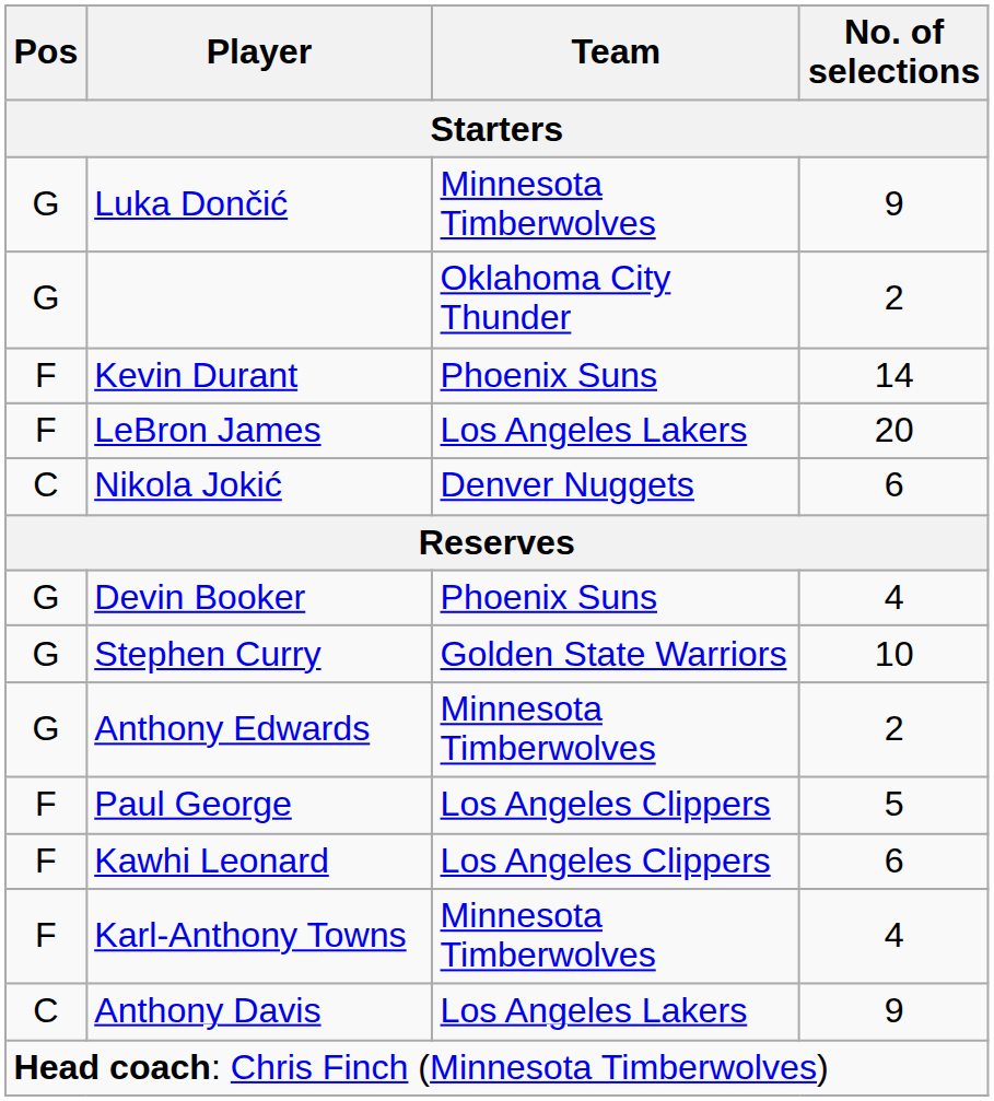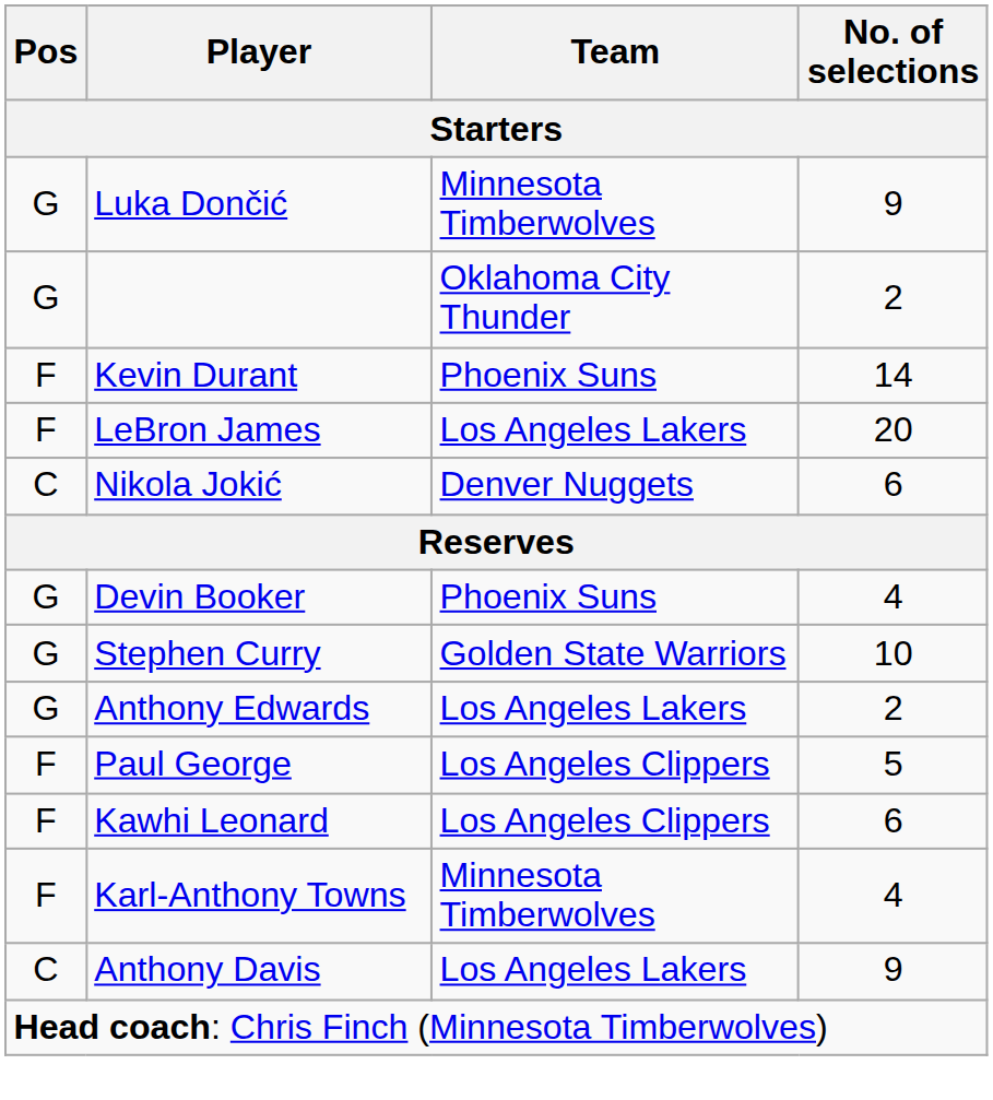Anthony Edwards | Team / Starters: Minnesota Timberwolves -> Los Angeles Lakers
